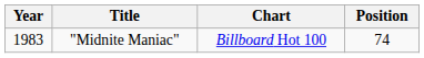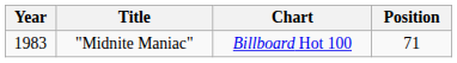"Midnite Maniac" | Position: 74 -> 71
